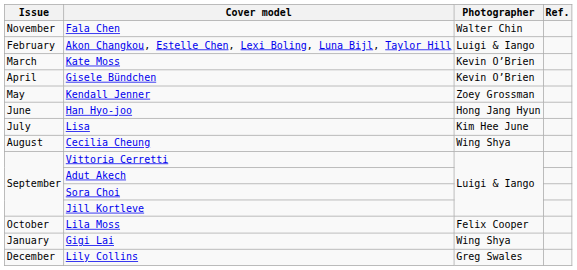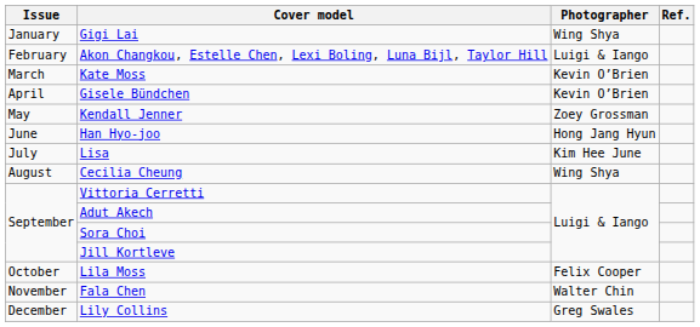rows swapped: Gigi Lai <-> Fala Chen
